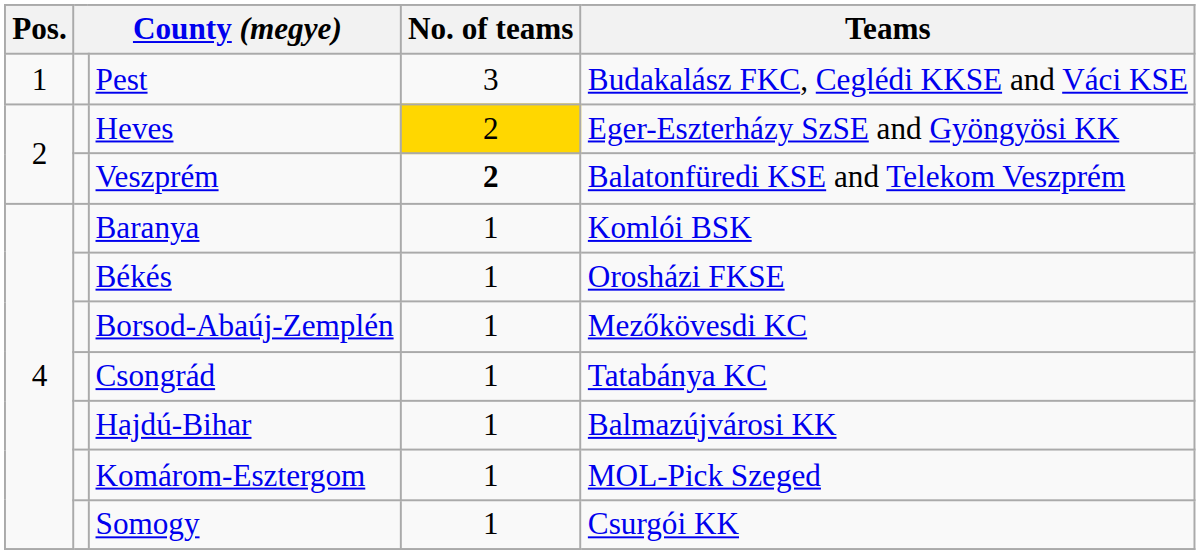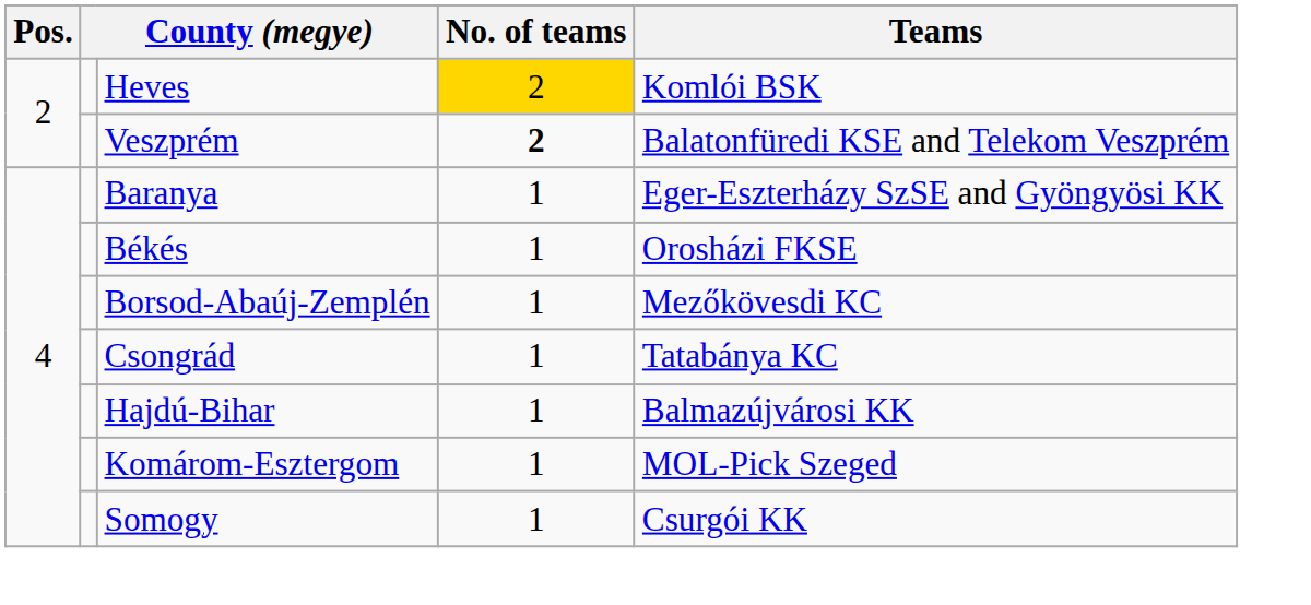- row: 1 | Pest | 3 | Budakalász FKC, Ceglédi KKSE and Váci KSE
Heves | Teams: Eger-Eszterházy SzSE and Gyöngyösi KK -> Komlói BSK
Baranya | Teams: Komlói BSK -> Eger-Eszterházy SzSE and Gyöngyösi KK
